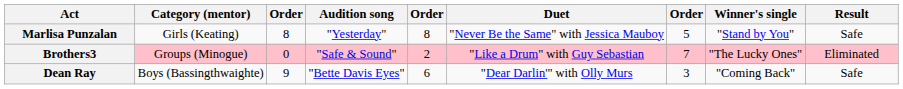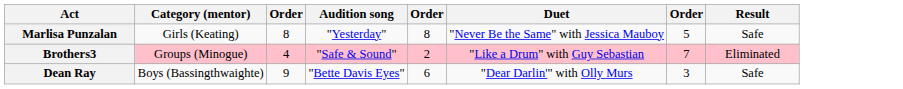- column: Winner's single | "Stand by You" | "The Lucky Ones" | "Coming Back"
Brothers3 | column 3: 0 -> 4
